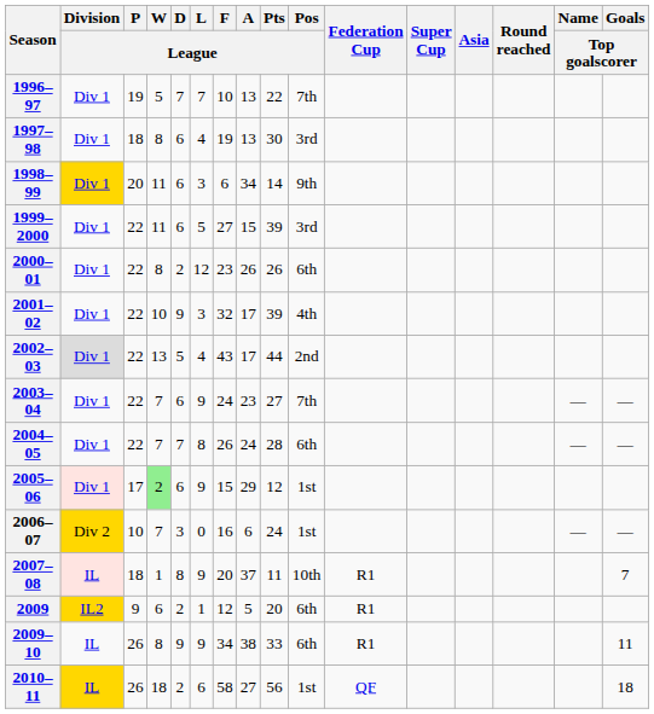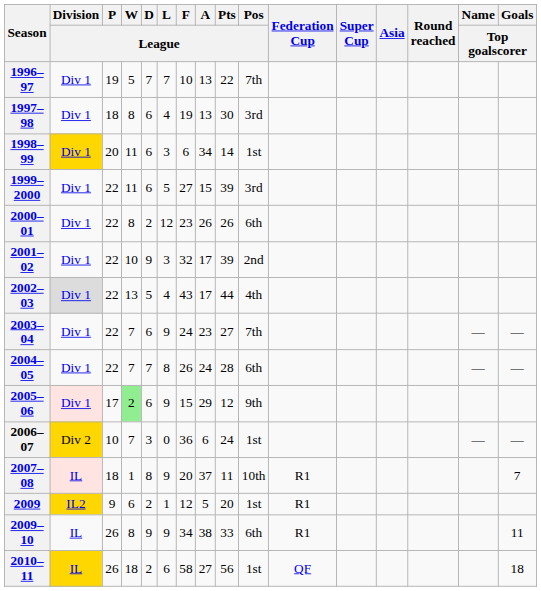1998–99 | Pos / League: 9th -> 1st
2001–02 | Pos / League: 4th -> 2nd
2002–03 | Pos / League: 2nd -> 4th
2005–06 | Pos / League: 1st -> 9th
2006–07 | F / League: 16 -> 36
2009 | Pos / League: 6th -> 1st
